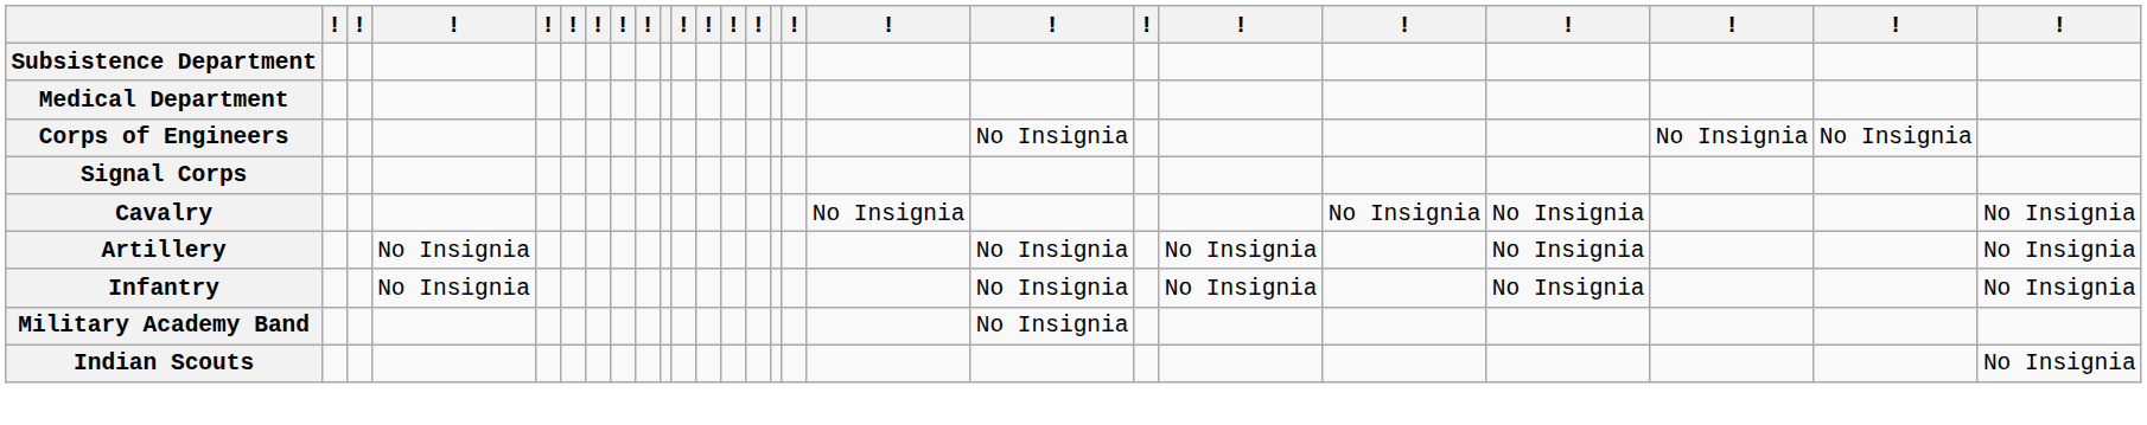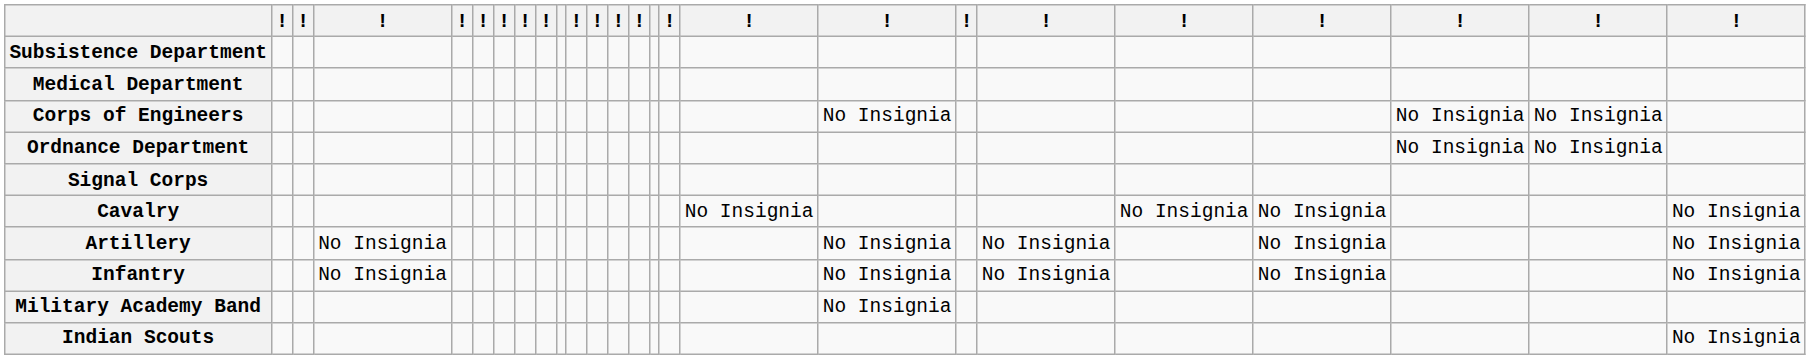+ row: Ordnance Department | No Insignia | No Insignia
